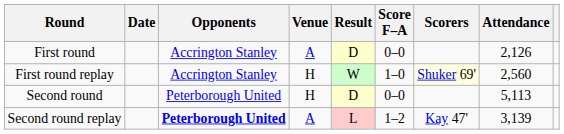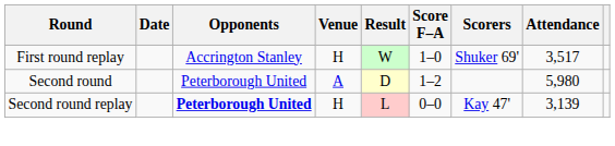- row: First round | Accrington Stanley | A | D | 0–0 | 2,126
First round replay | Scorers: lightyellow background -> no background
First round replay | Attendance: 2,560 -> 3,517
Second round | Venue: H -> A
Second round | Score F–A: 0–0 -> 1–2
Second round | Attendance: 5,113 -> 5,980
Second round replay | Venue: A -> H
Second round replay | Score F–A: 1–2 -> 0–0
